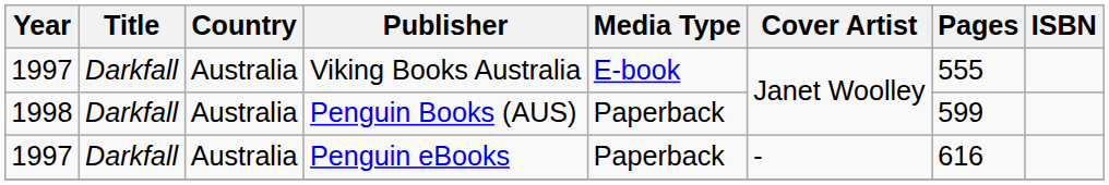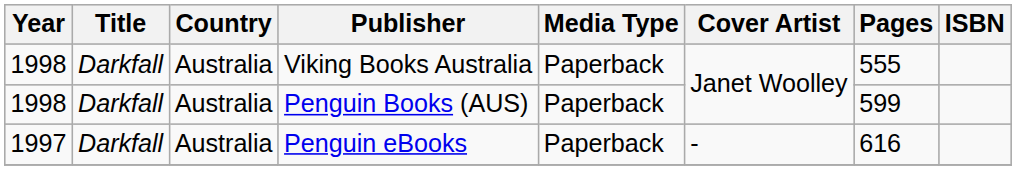Viking Books Australia | Year: 1997 -> 1998
Viking Books Australia | Media Type: E-book -> Paperback
